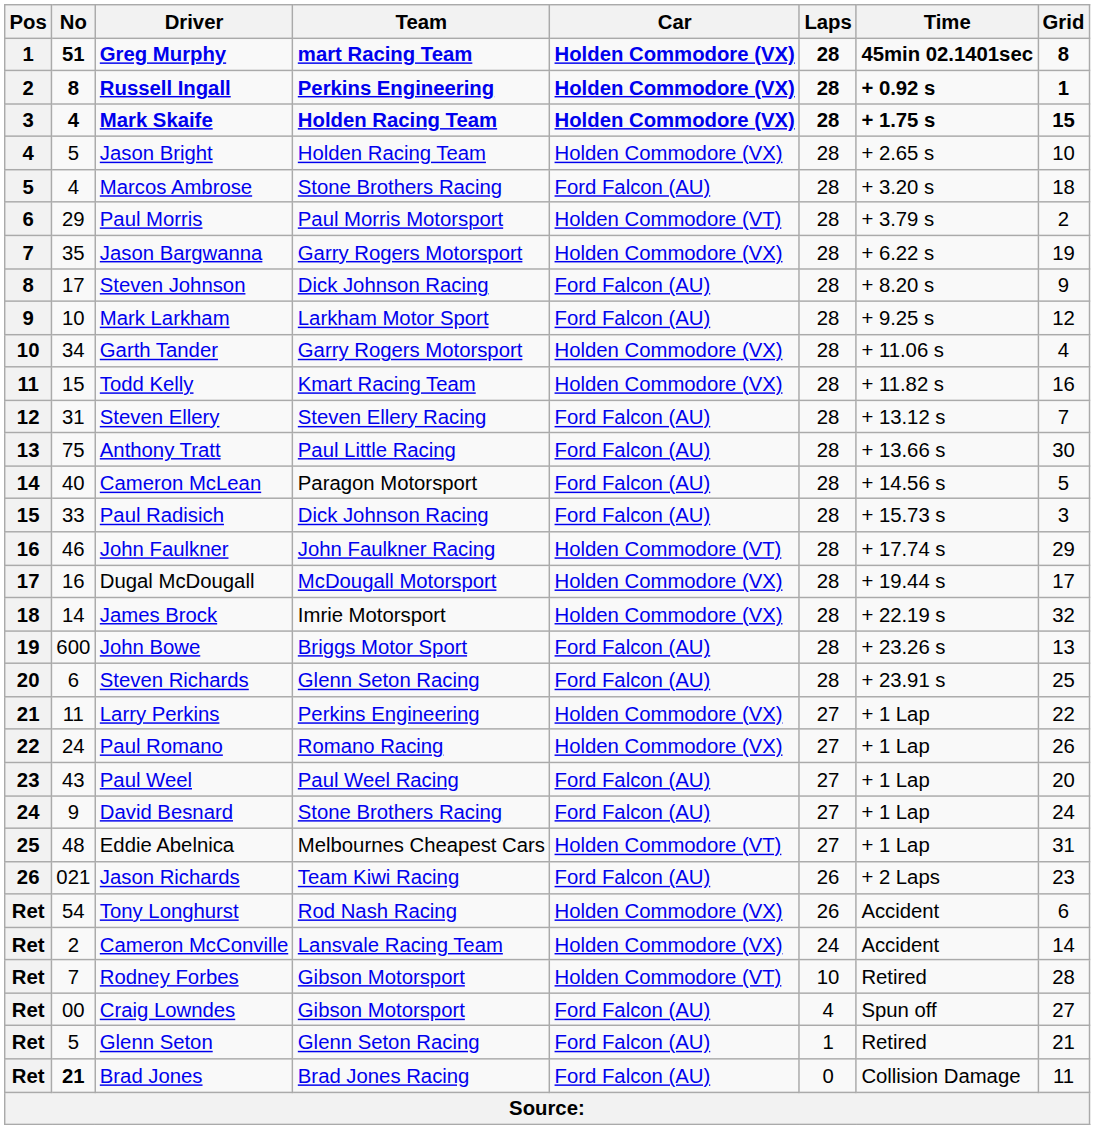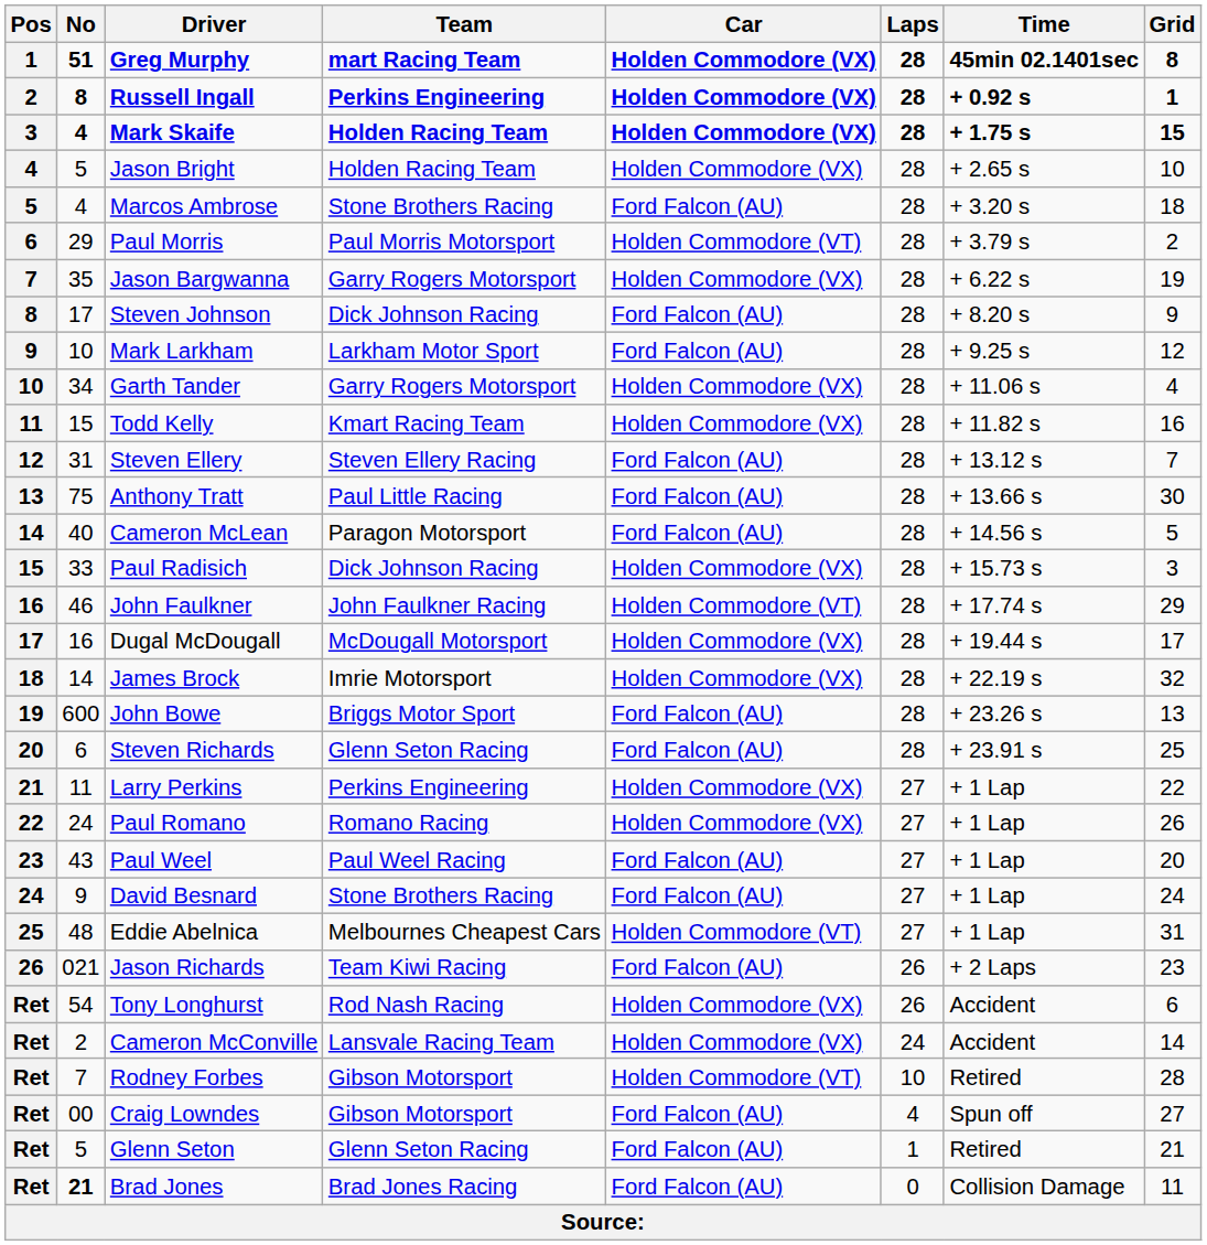Paul Radisich | Car: Ford Falcon (AU) -> Holden Commodore (VX)
